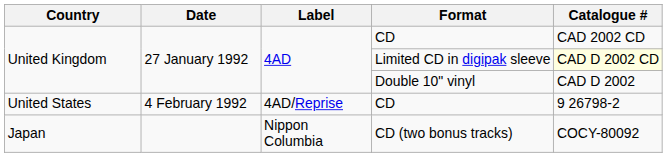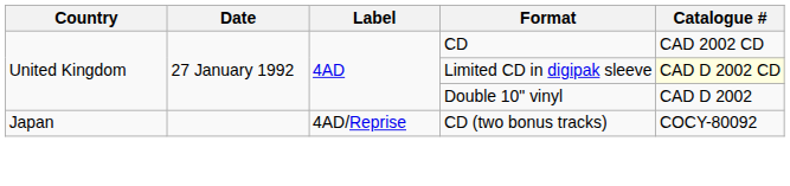- row: United States | 4 February 1992 | 4AD/Reprise | CD | 9 26798-2
CD (two bonus tracks) | Label: Nippon Columbia -> 4AD/Reprise
